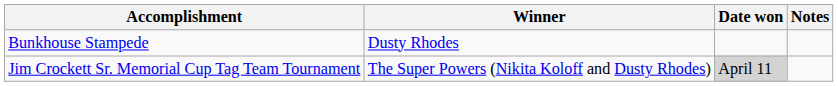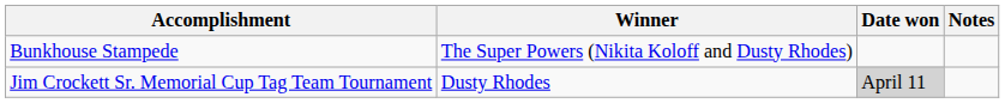Bunkhouse Stampede | Winner: Dusty Rhodes -> The Super Powers (Nikita Koloff and Dusty Rhodes)
Jim Crockett Sr. Memorial Cup Tag Team Tournament | Winner: The Super Powers (Nikita Koloff and Dusty Rhodes) -> Dusty Rhodes
